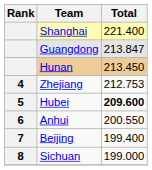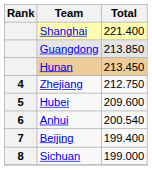Guangdong | Total: 213.847 -> 213.850
Zhejiang | Total: 212.753 -> 212.750
Hubei | Total: bold -> normal
Anhui | Total: 200.550 -> 200.540
